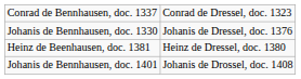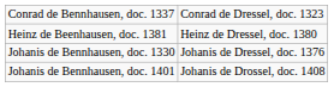rows swapped: Heinz de Beenhausen, doc. 1381 <-> Johanis de Bennhausen, doc. 1330
